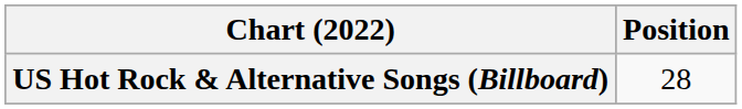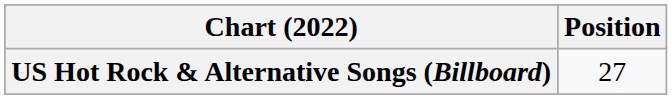US Hot Rock & Alternative Songs (Billboard) | Position: 28 -> 27
